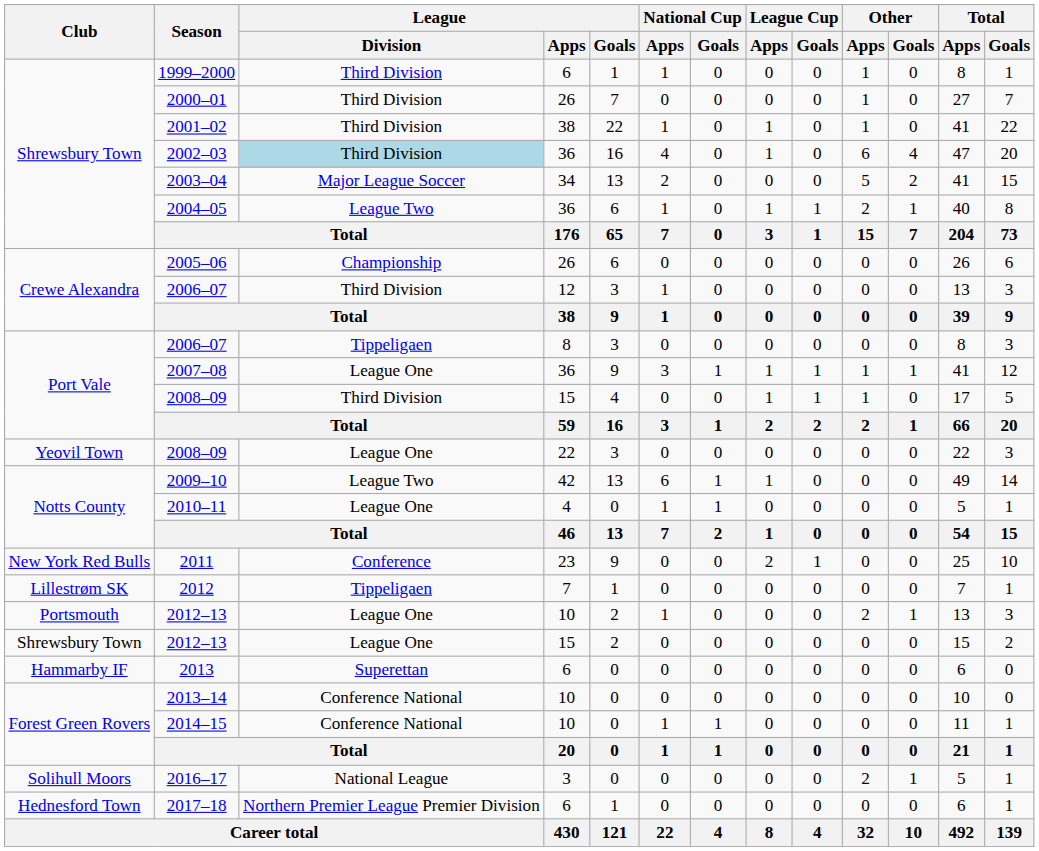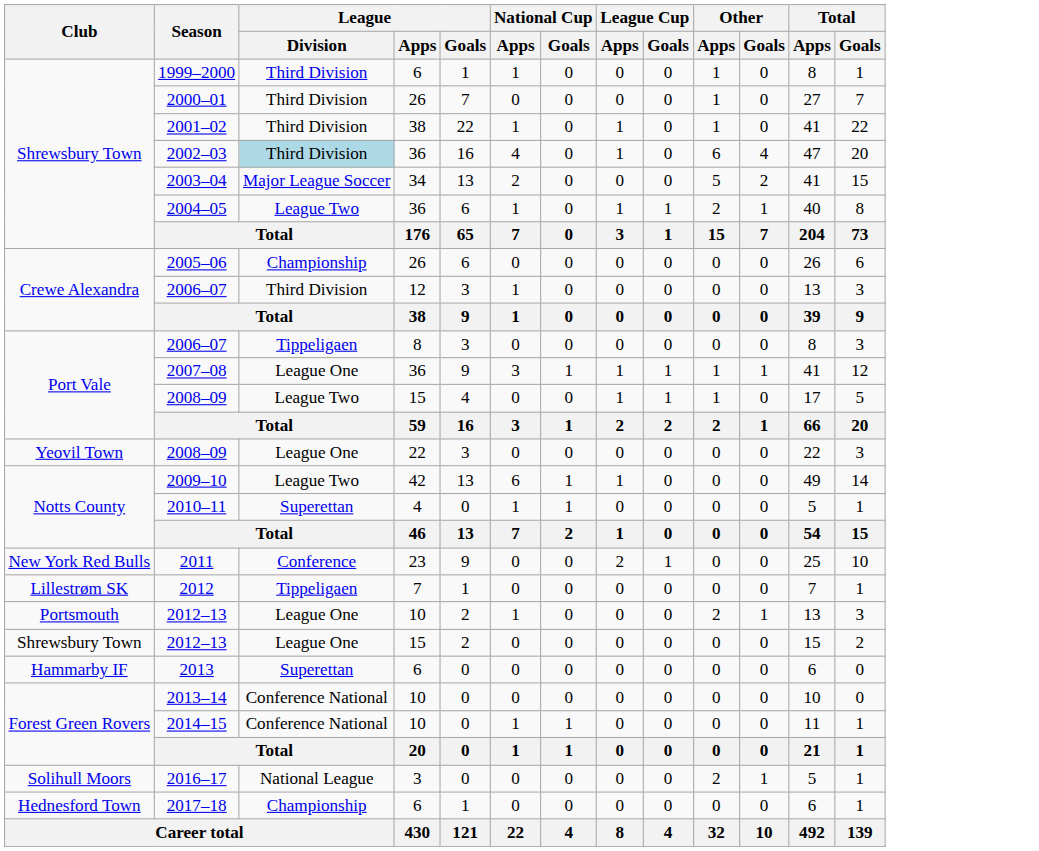2008–09 / 15 | League / Division: Third Division -> League Two
2010–11 | League / Division: League One -> Superettan
2017–18 | League / Division: Northern Premier League Premier Division -> Championship
